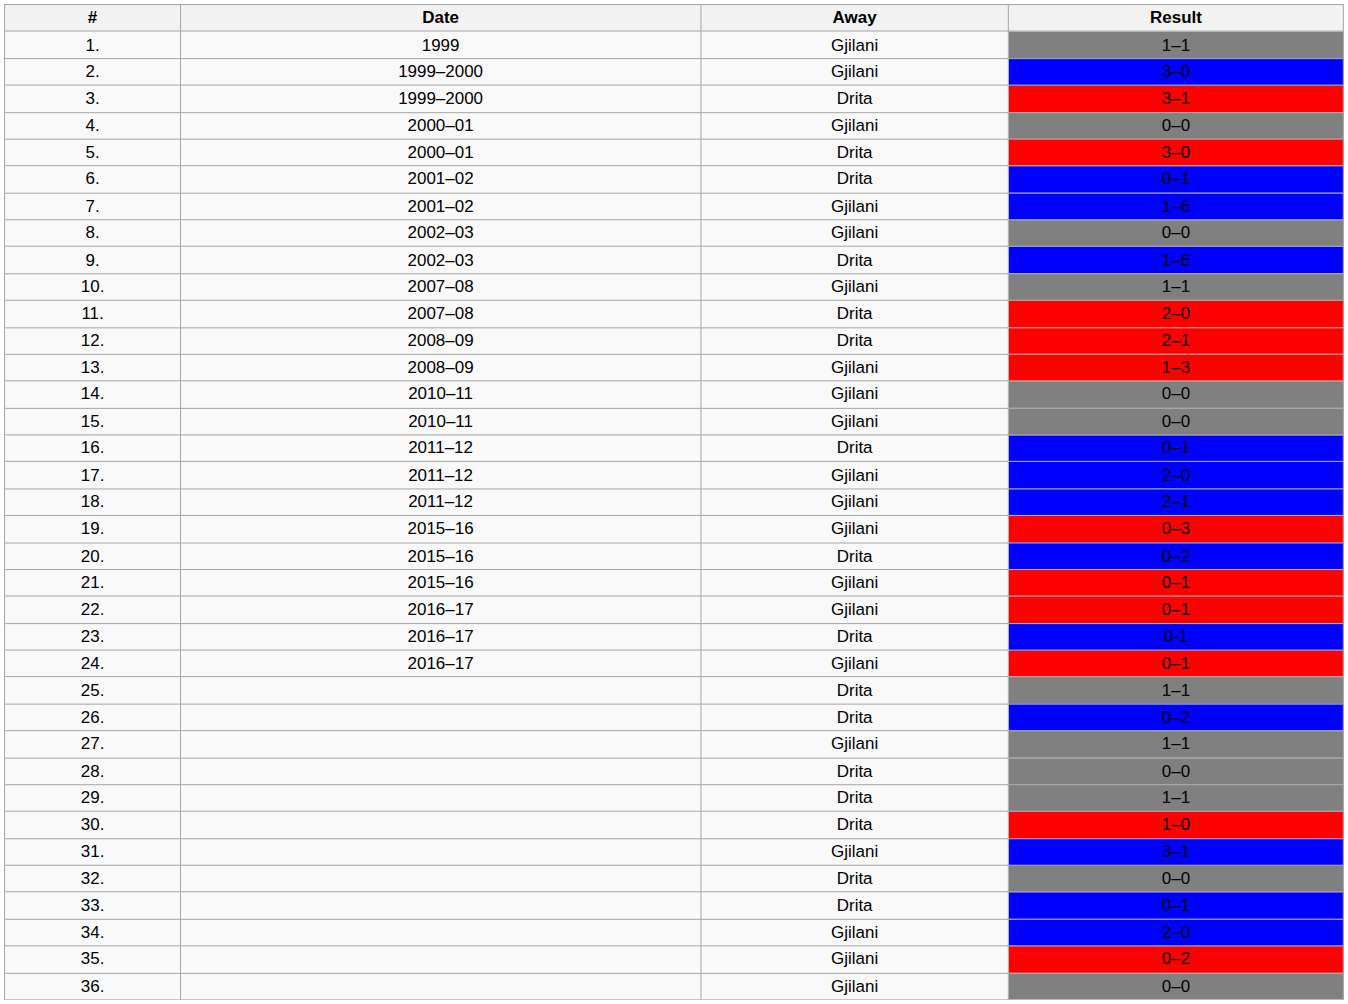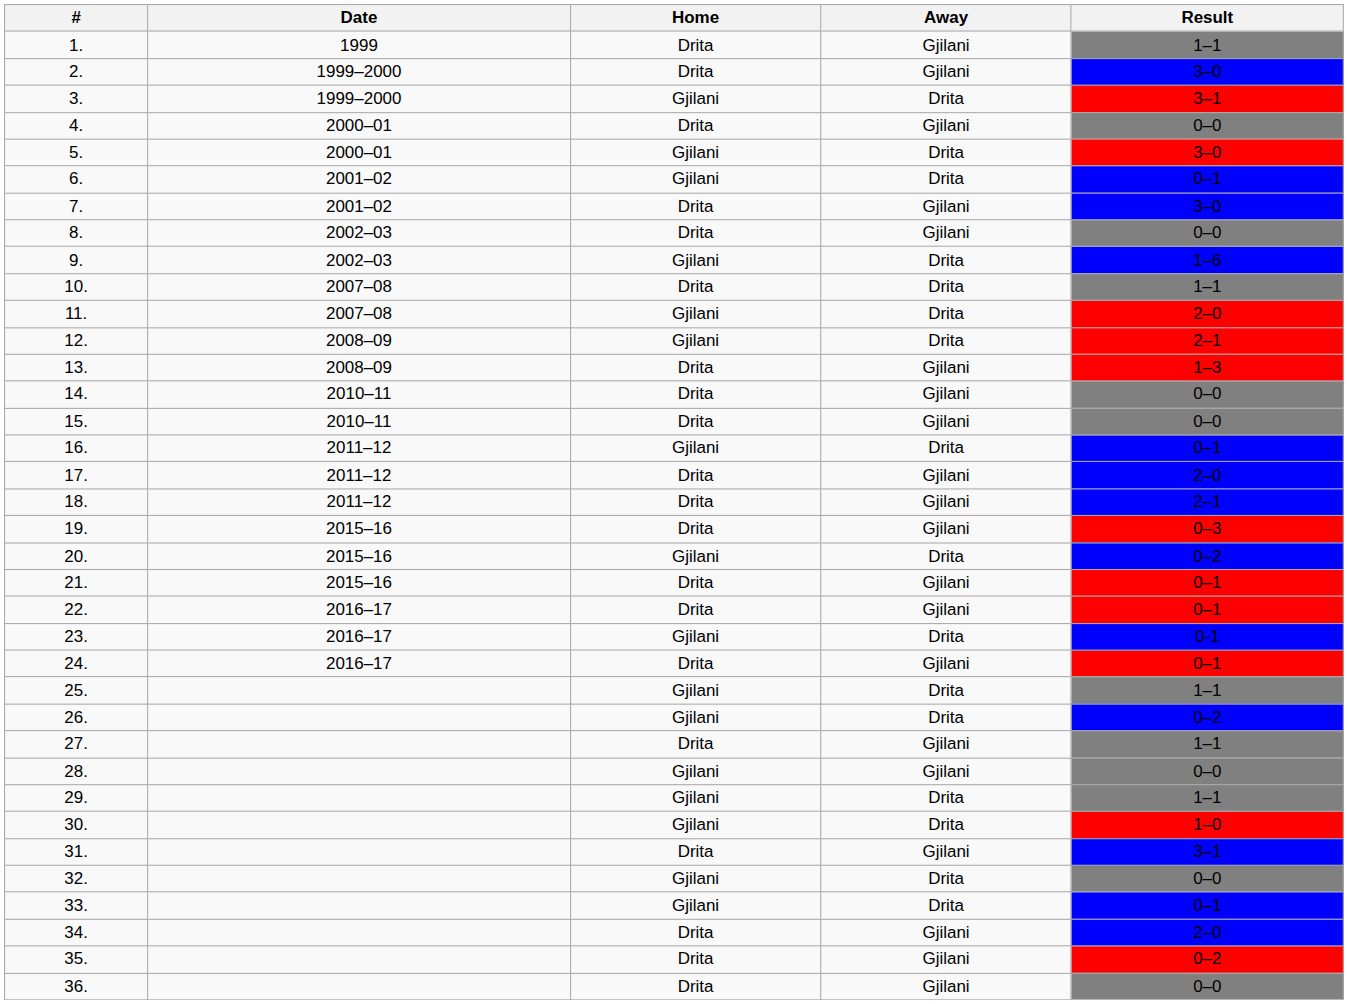+ column: Home | Drita | Drita | Gjilani | Drita | Gjilani | Gjilani | Drita | Drita | Gjilani | Drita | Gjilani | Gjilani | Drita | Drita | Drita | Gjilani | Drita | Drita | Drita | Gjilani | Drita | Drita | Gjilani | Drita | Gjilani | Gjilani | Drita | Gjilani | Gjilani | Gjilani | Drita | Gjilani | Gjilani | Drita | Drita | Drita
7. | Result: 1–6 -> 3–0
10. | Away: Gjilani -> Drita
28. | Away: Drita -> Gjilani
